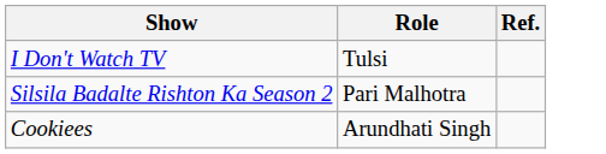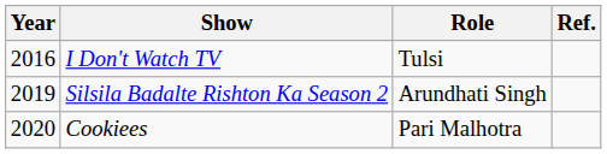+ column: Year | 2016 | 2019 | 2020
Silsila Badalte Rishton Ka Season 2 | Role: Pari Malhotra -> Arundhati Singh
Cookiees | Role: Arundhati Singh -> Pari Malhotra
